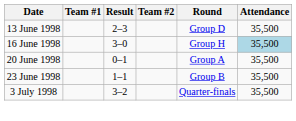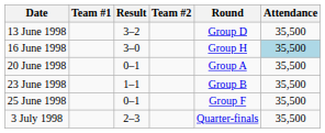13 June 1998 | Result: 2–3 -> 3–2
+ row: 25 June 1998 | 0–1 | Group F | 35,500
3 July 1998 | Result: 3–2 -> 2–3
